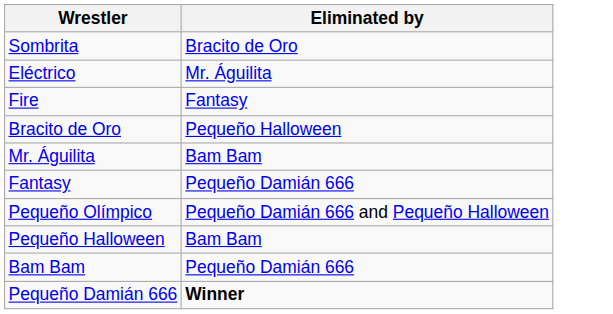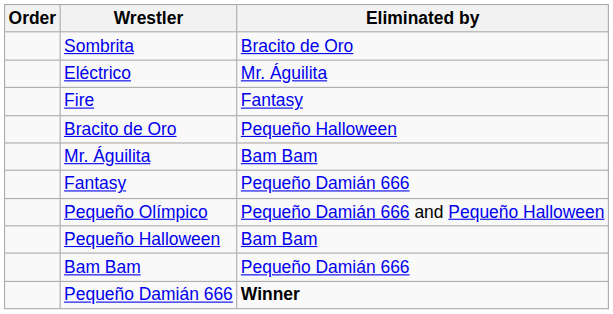+ column: Order
